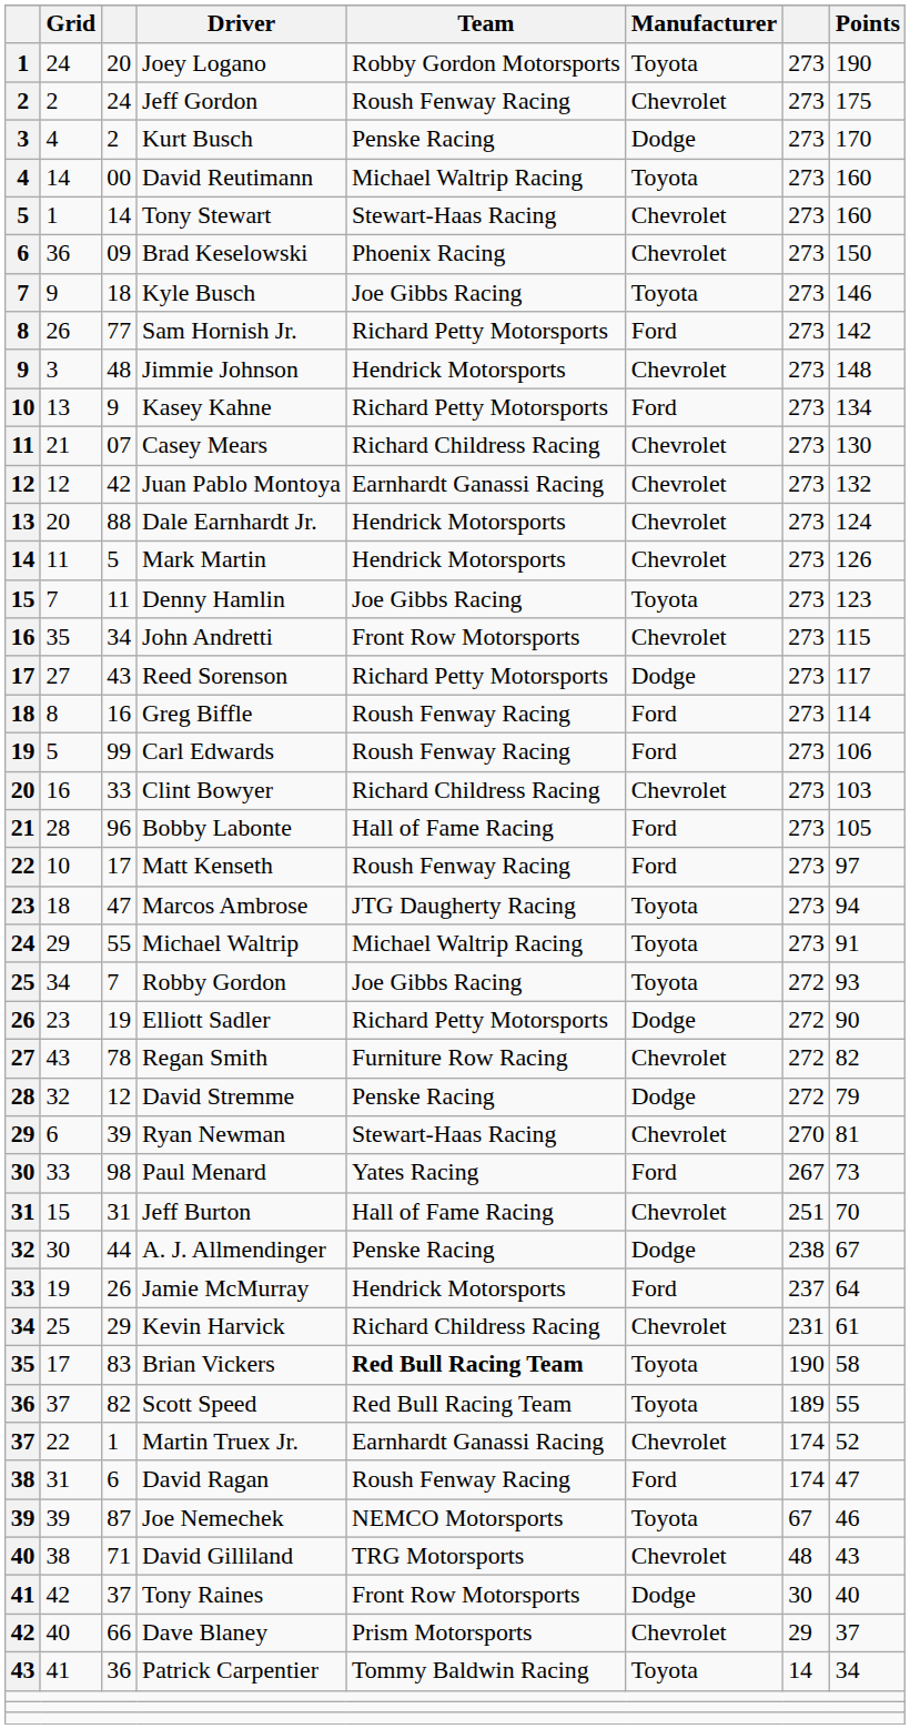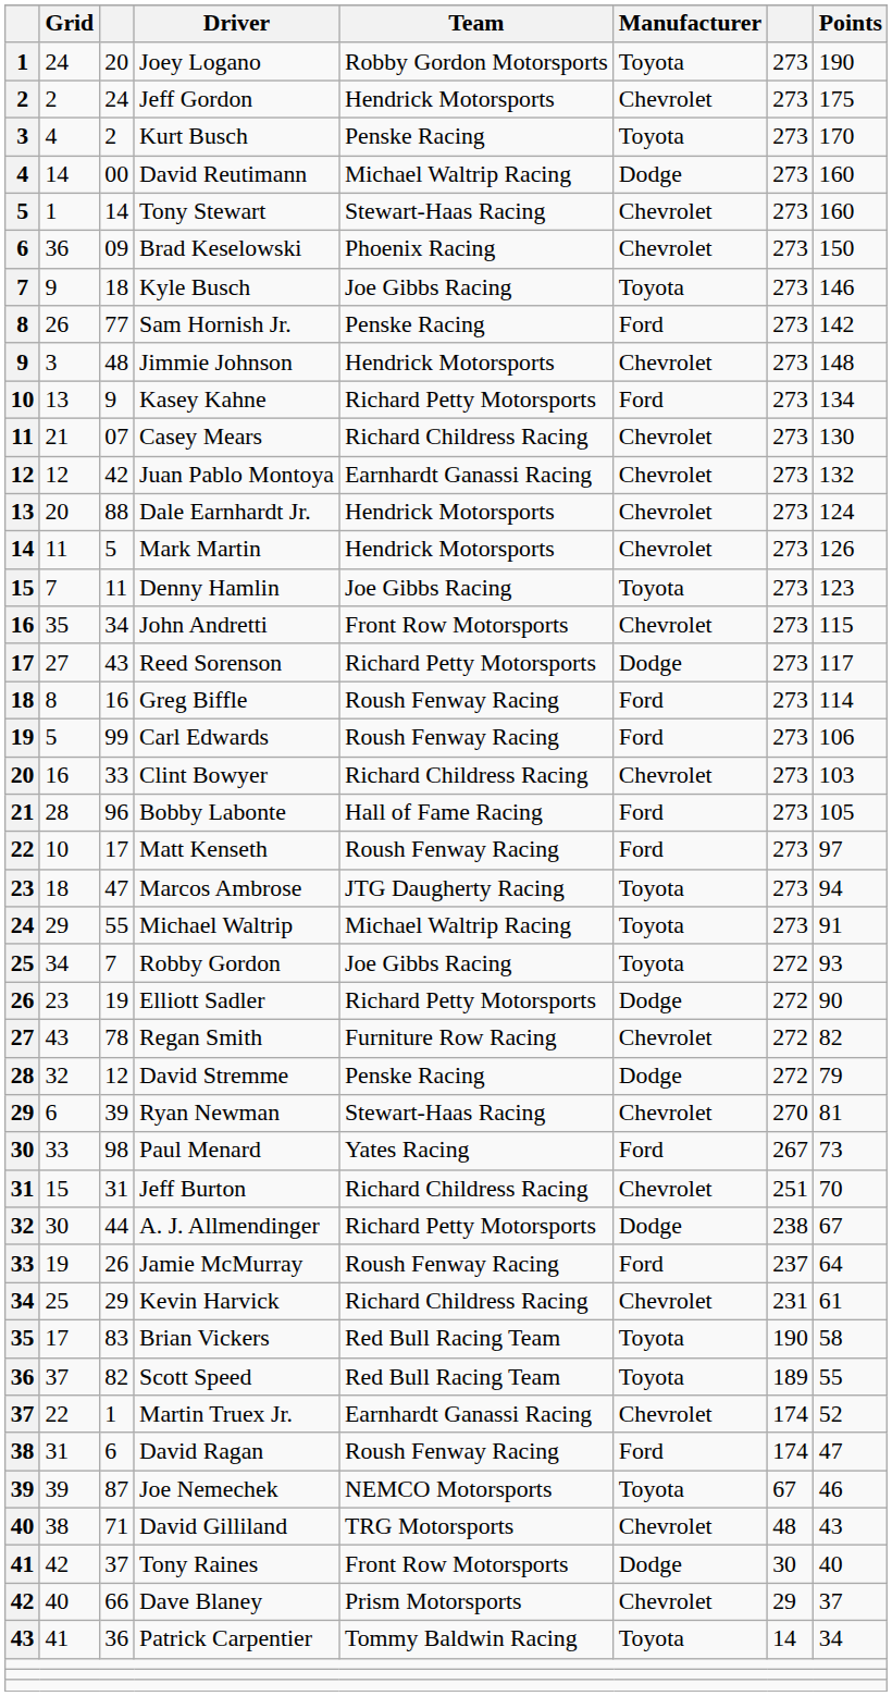Jeff Gordon | Team: Roush Fenway Racing -> Hendrick Motorsports
Kurt Busch | Manufacturer: Dodge -> Toyota
David Reutimann | Manufacturer: Toyota -> Dodge
Sam Hornish Jr. | Team: Richard Petty Motorsports -> Penske Racing
Jeff Burton | Team: Hall of Fame Racing -> Richard Childress Racing
A. J. Allmendinger | Team: Penske Racing -> Richard Petty Motorsports
Jamie McMurray | Team: Hendrick Motorsports -> Roush Fenway Racing
Brian Vickers | Team: bold -> normal
